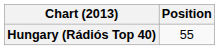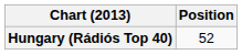Hungary (Rádiós Top 40) | Position: 55 -> 52
